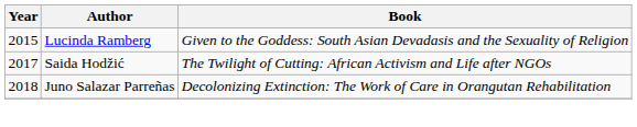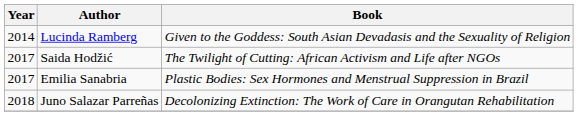Lucinda Ramberg | Year: 2015 -> 2014
+ row: 2017 | Emilia Sanabria | Plastic Bodies: Sex Hormones and Menstrual Suppression in Brazil
